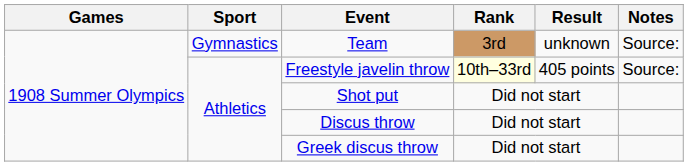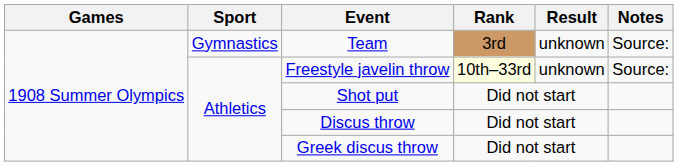Freestyle javelin throw | Result: 405 points -> unknown
